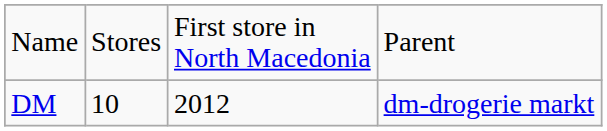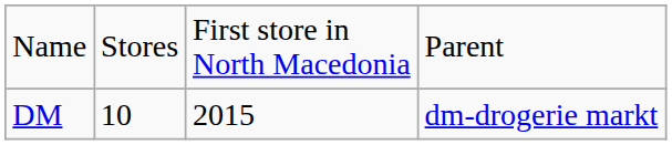DM | column 3: 2012 -> 2015
